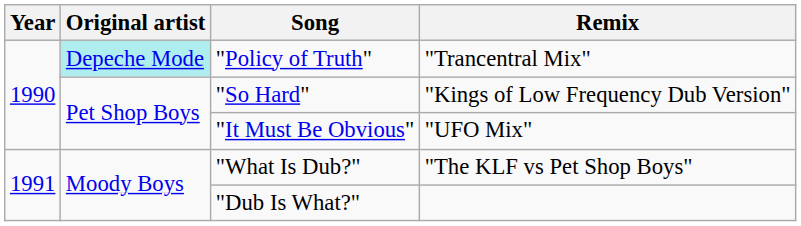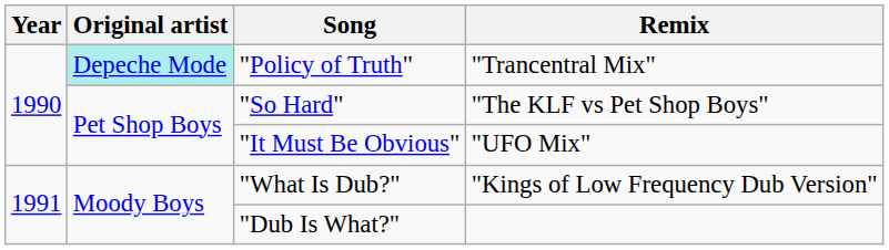"So Hard" | Remix: "Kings of Low Frequency Dub Version" -> "The KLF vs Pet Shop Boys"
"What Is Dub?" | Remix: "The KLF vs Pet Shop Boys" -> "Kings of Low Frequency Dub Version"
